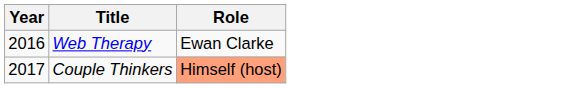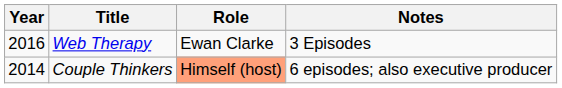+ column: Notes | 3 Episodes | 6 episodes; also executive producer
Couple Thinkers | Year: 2017 -> 2014
